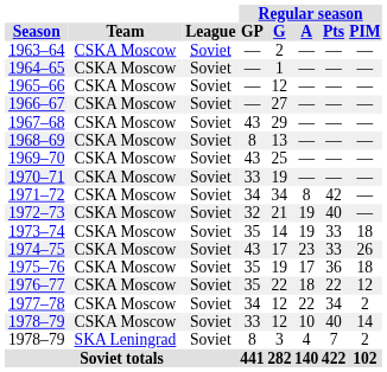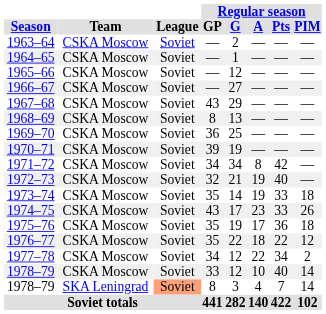1969–70 | Regular season / GP: 43 -> 36
1970–71 | Regular season / GP: 33 -> 39
1978–79 / SKA Leningrad | League: no background -> lightsalmon background
1978–79 / SKA Leningrad | Regular season / PIM: 2 -> 14
